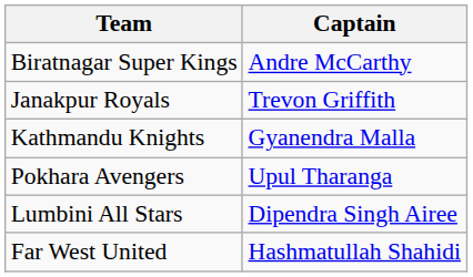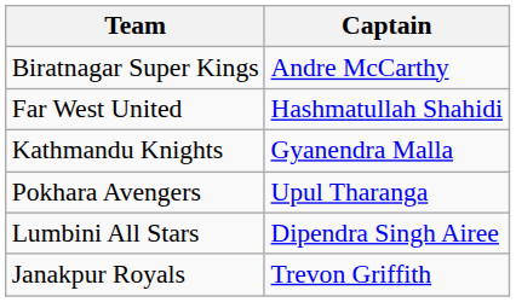rows swapped: Janakpur Royals <-> Far West United
